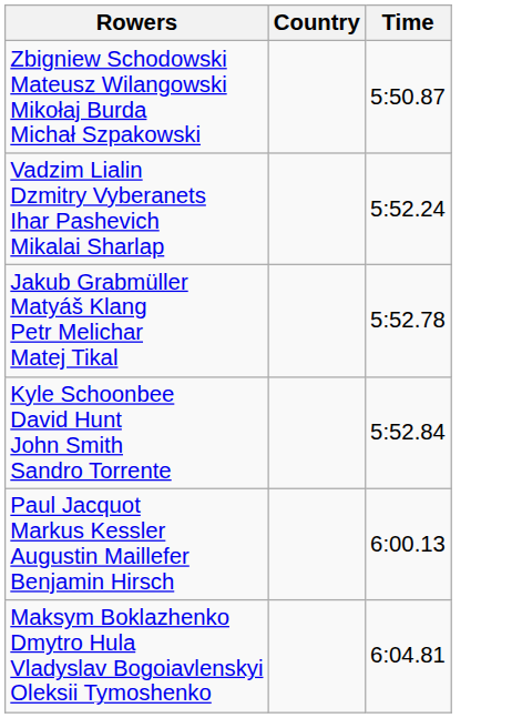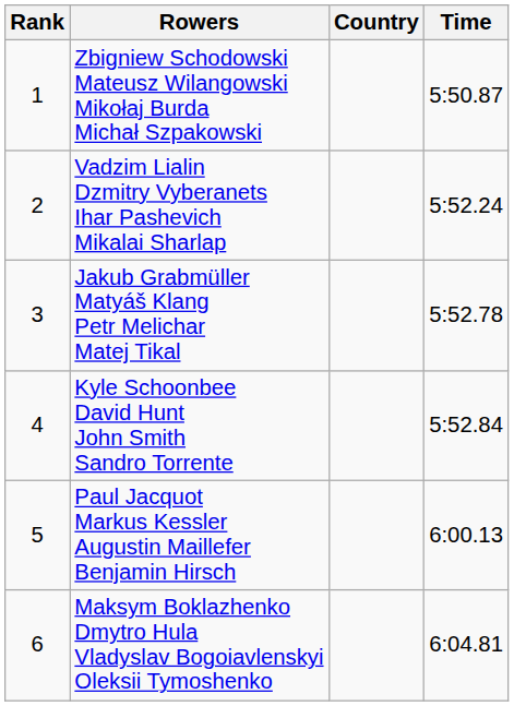+ column: Rank | 1 | 2 | 3 | 4 | 5 | 6
